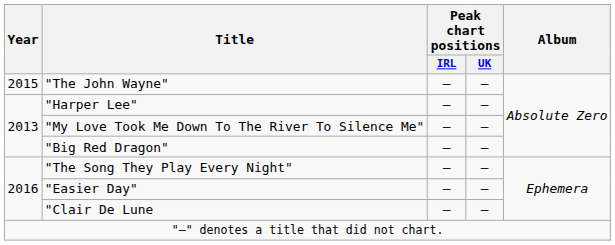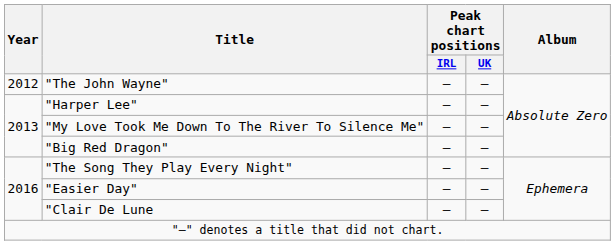"The John Wayne" | Year: 2015 -> 2012
